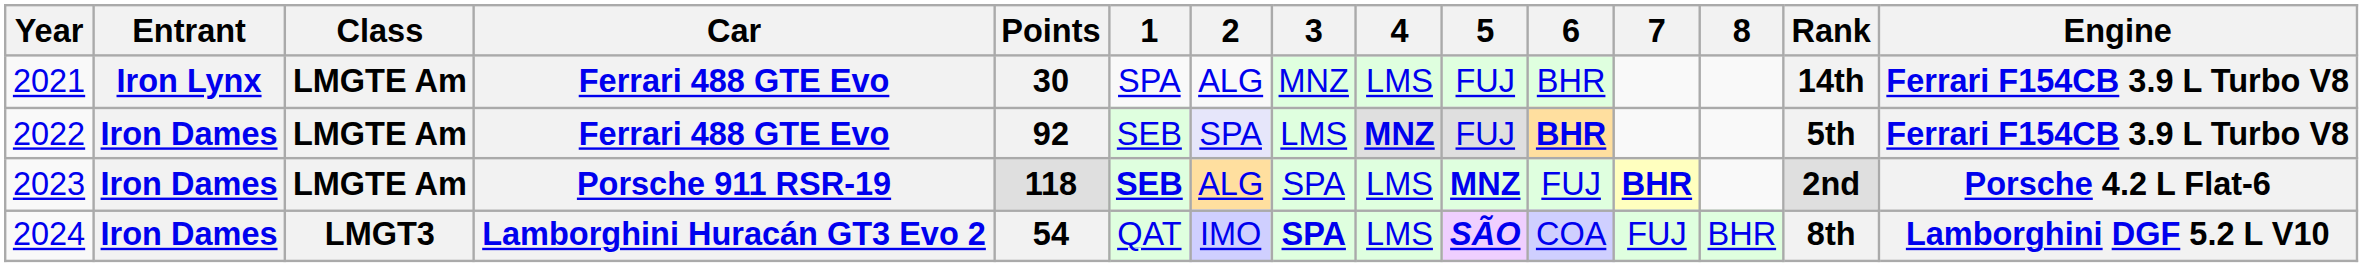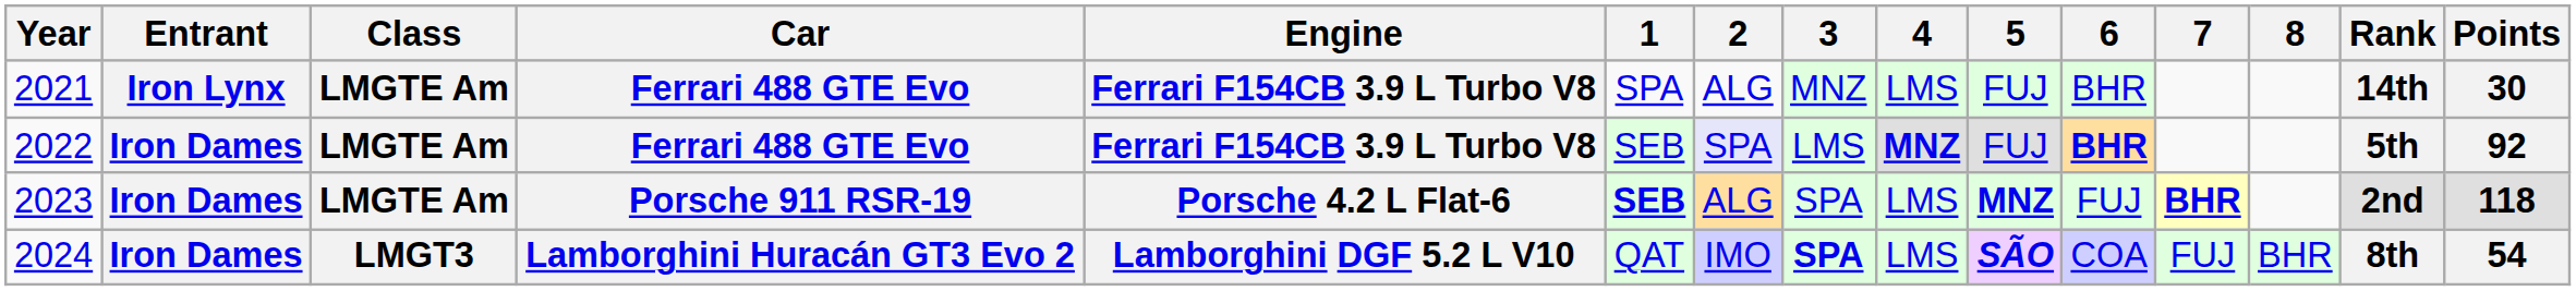columns swapped: Engine <-> Points
